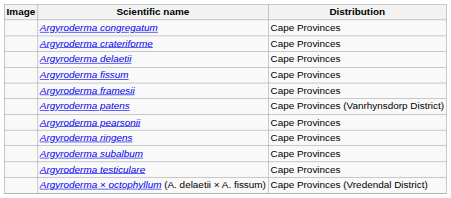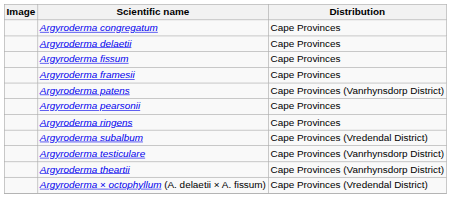- row: Argyroderma crateriforme | Cape Provinces
Argyroderma subalbum | Distribution: Cape Provinces -> Cape Provinces (Vredendal District)
Argyroderma testiculare | Distribution: Cape Provinces -> Cape Provinces (Vanrhynsdorp District)
+ row: Argyroderma theartii | Cape Provinces (Vanrhynsdorp District)
